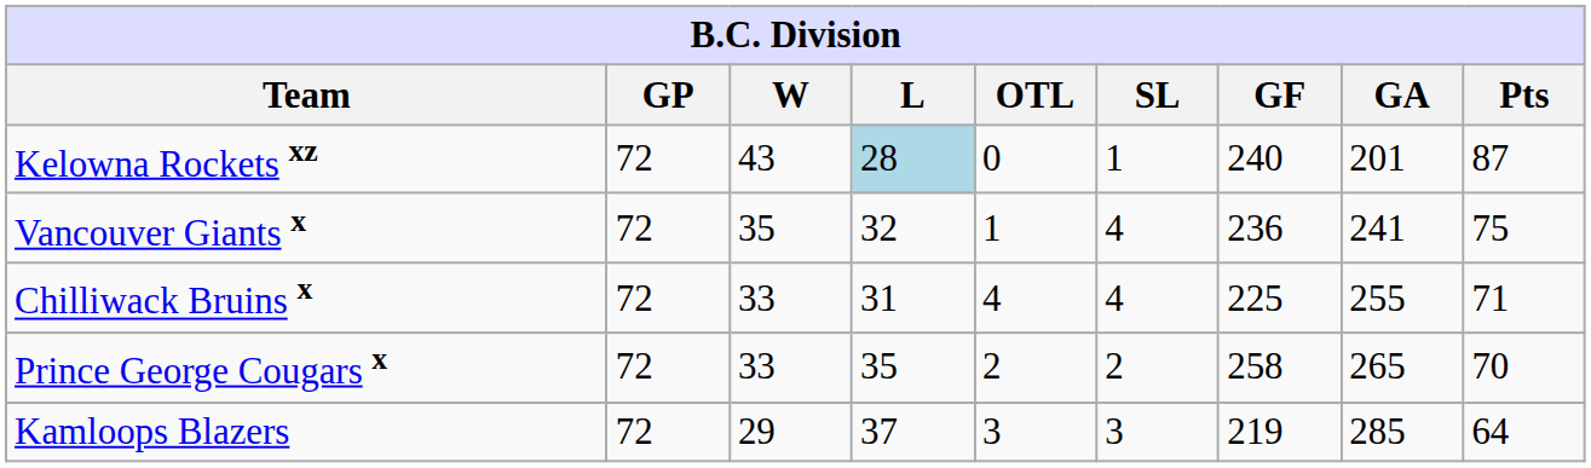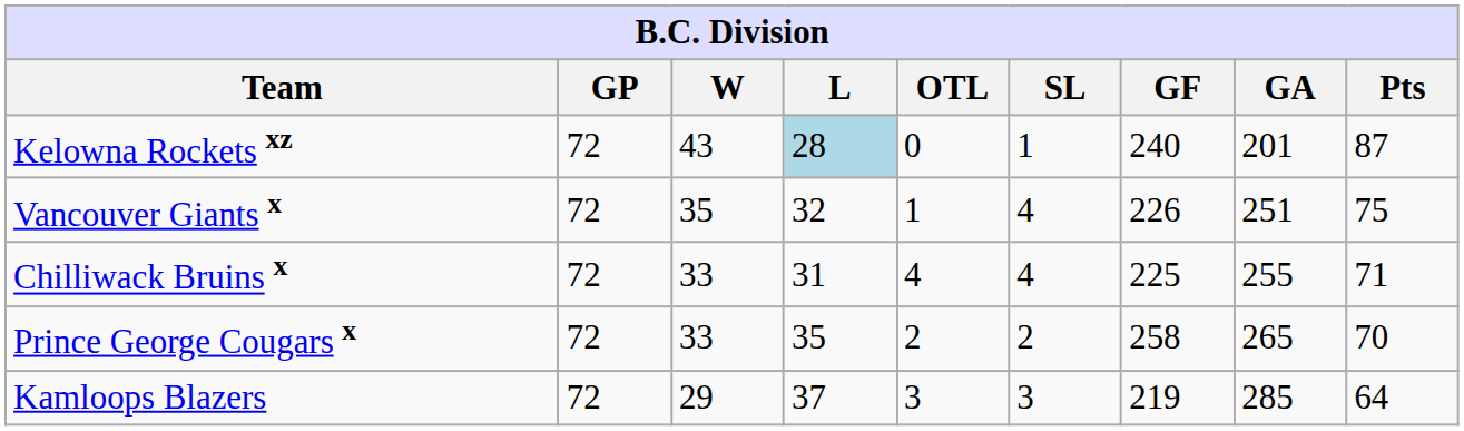Vancouver Giants x | GF: 236 -> 226
Vancouver Giants x | GA: 241 -> 251
